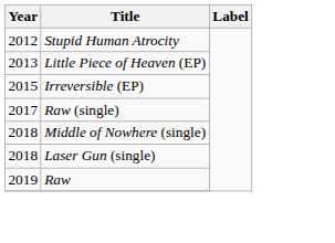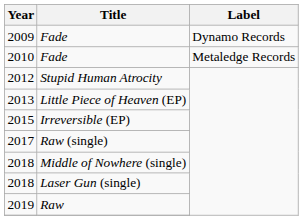+ row: 2009 | Fade | Dynamo Records
+ row: 2010 | Fade | Metaledge Records
